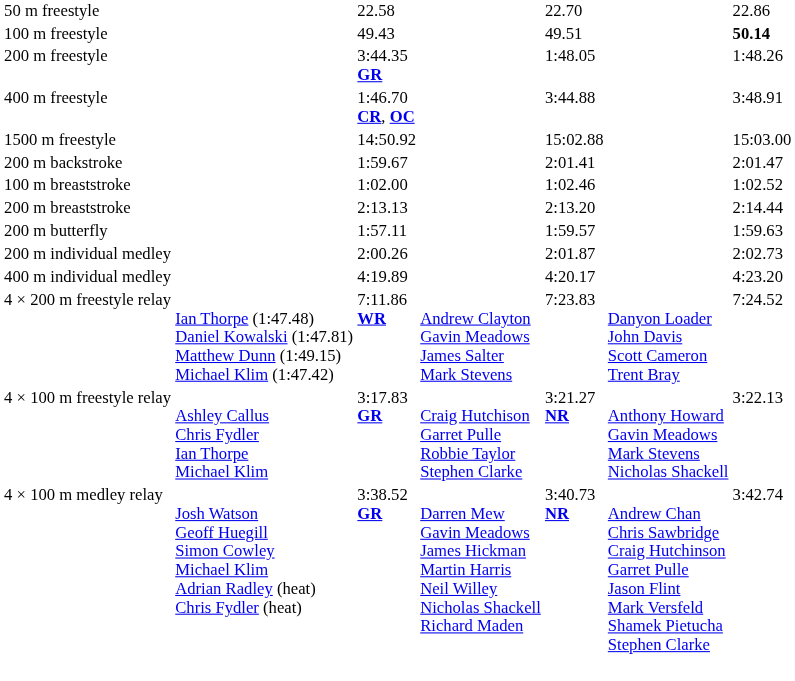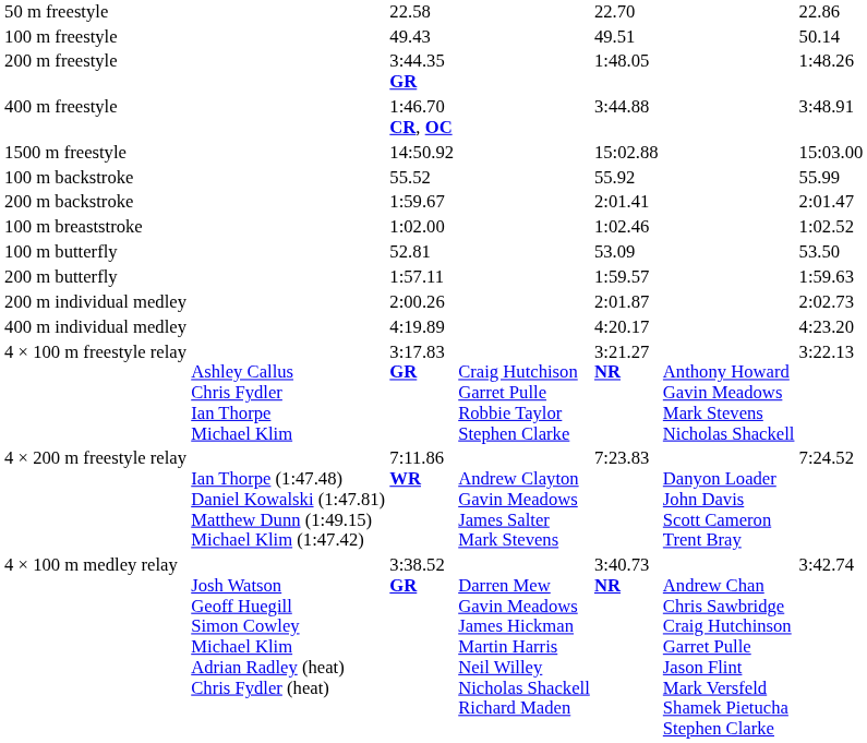100 m freestyle | column 7: bold -> normal
+ row: 100 m backstroke | 55.52 | 55.92 | 55.99
- row: 200 m breaststroke | 2:13.13 | 2:13.20 | 2:14.44
+ row: 100 m butterfly | 52.81 | 53.09 | 53.50
rows swapped: 4 × 100 m freestyle relay <-> 4 × 200 m freestyle relay
